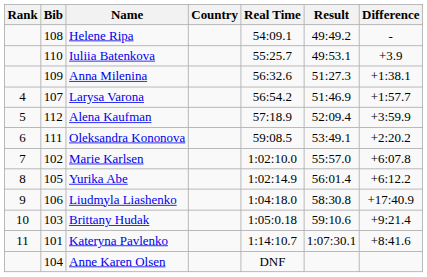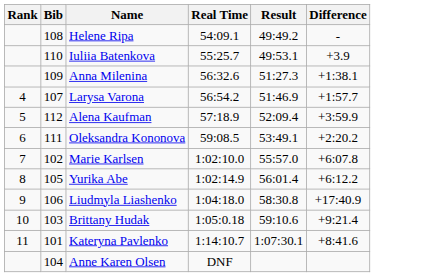- column: Country
